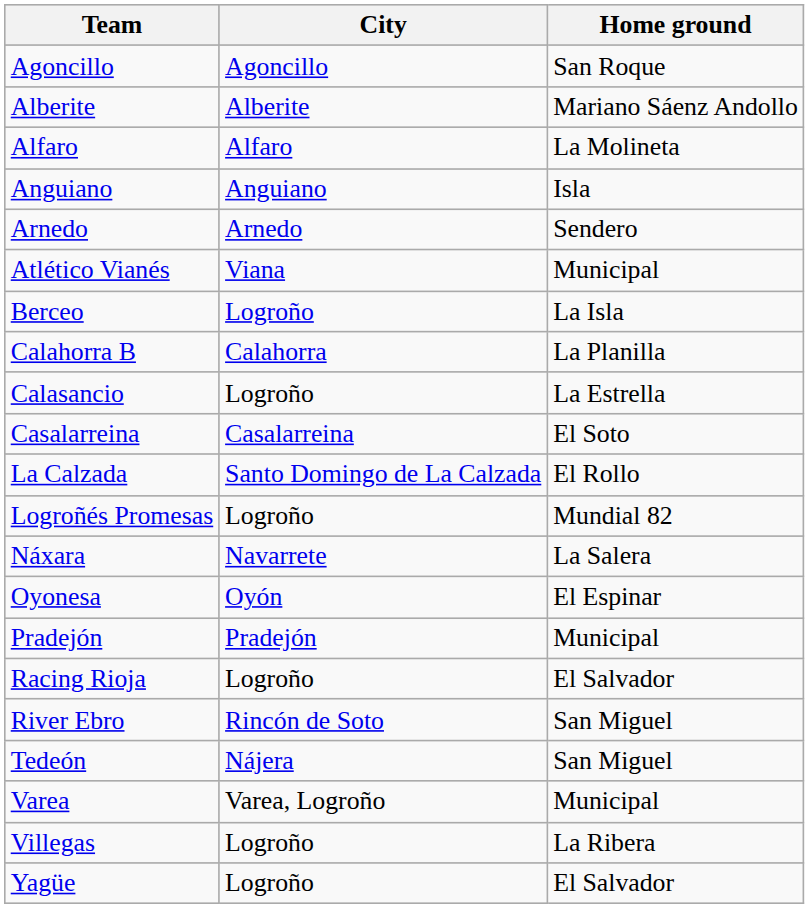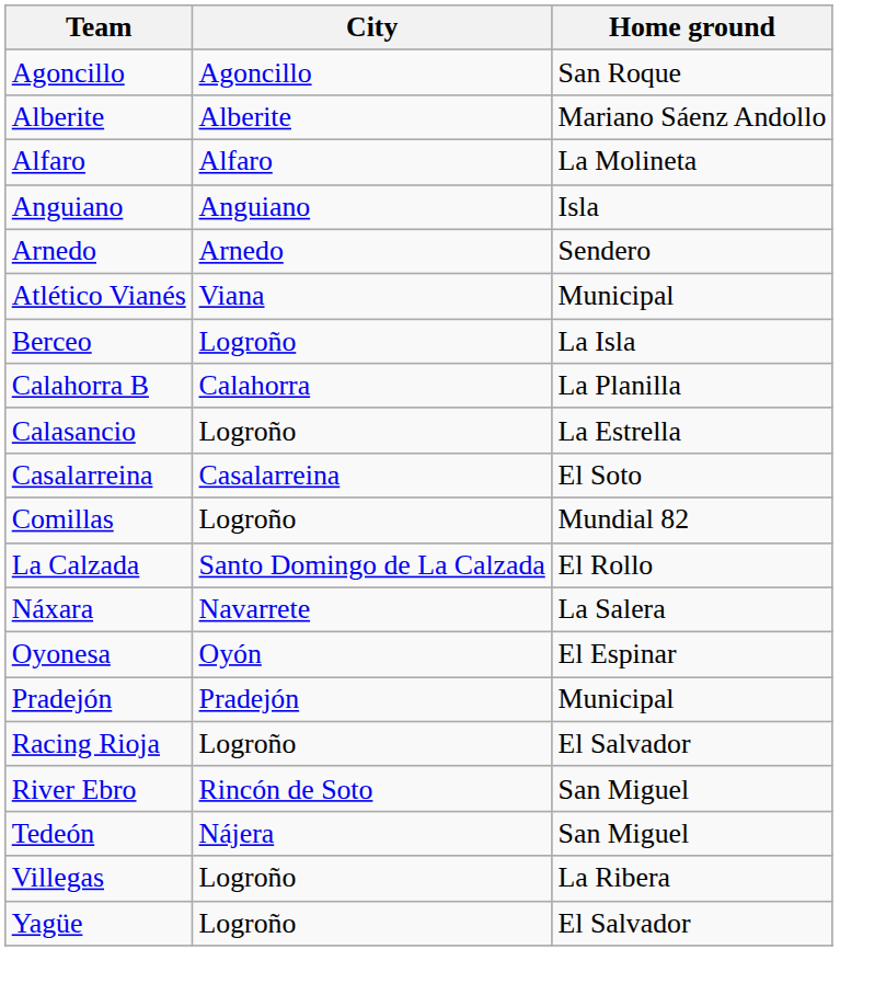+ row: Comillas | Logroño | Mundial 82
- row: Logroñés Promesas | Logroño | Mundial 82
- row: Varea | Varea, Logroño | Municipal
